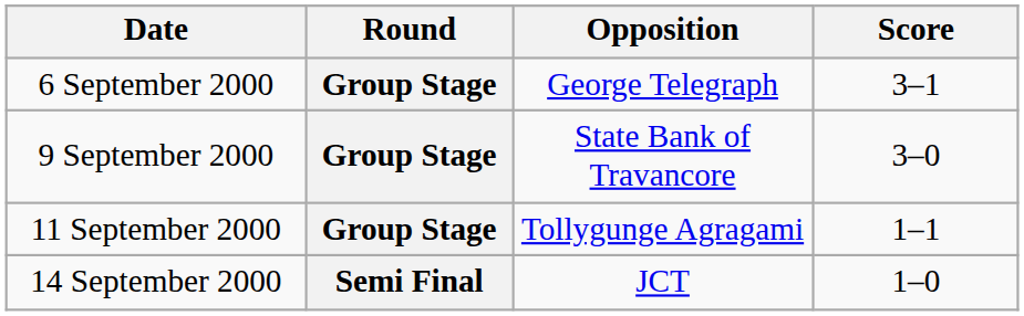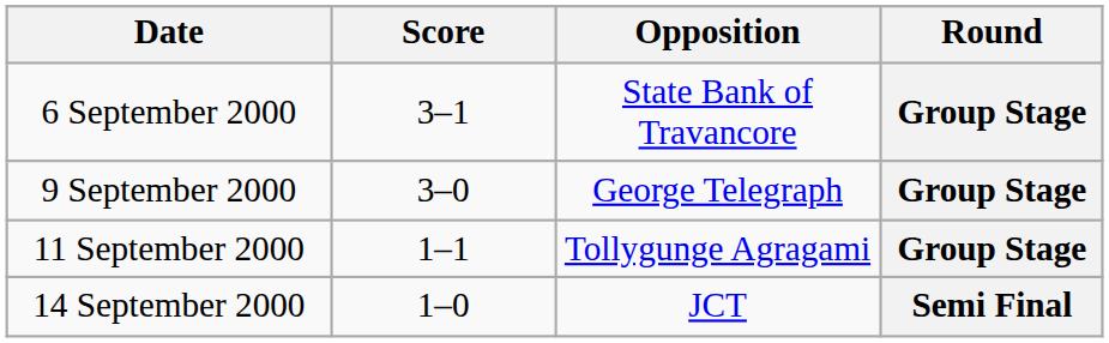columns swapped: Round <-> Score
6 September 2000 | Opposition: George Telegraph -> State Bank of Travancore
9 September 2000 | Opposition: State Bank of Travancore -> George Telegraph
